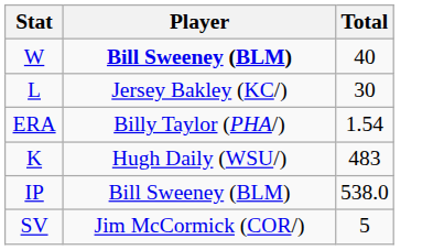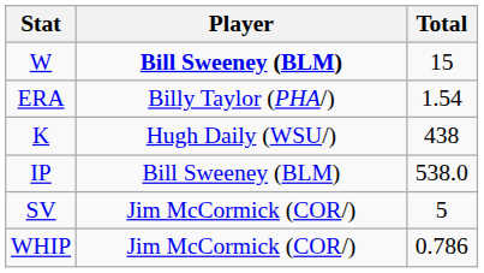W | Total: 40 -> 15
- row: L | Jersey Bakley (KC/) | 30
K | Total: 483 -> 438
+ row: WHIP | Jim McCormick (COR/) | 0.786
